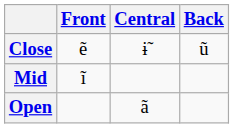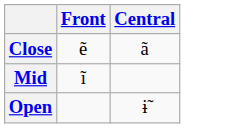- column: Back | ũ
Close | Central: ɨ̃ -> ã
Open | Central: ã -> ɨ̃
